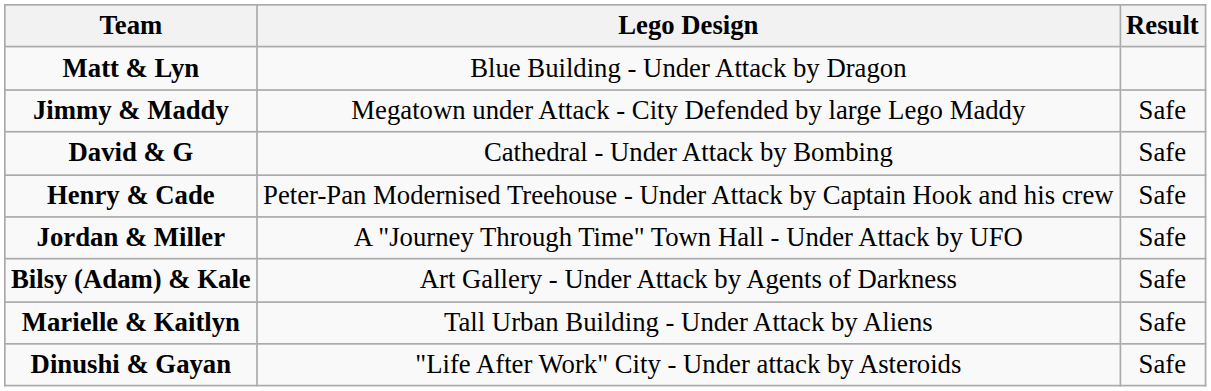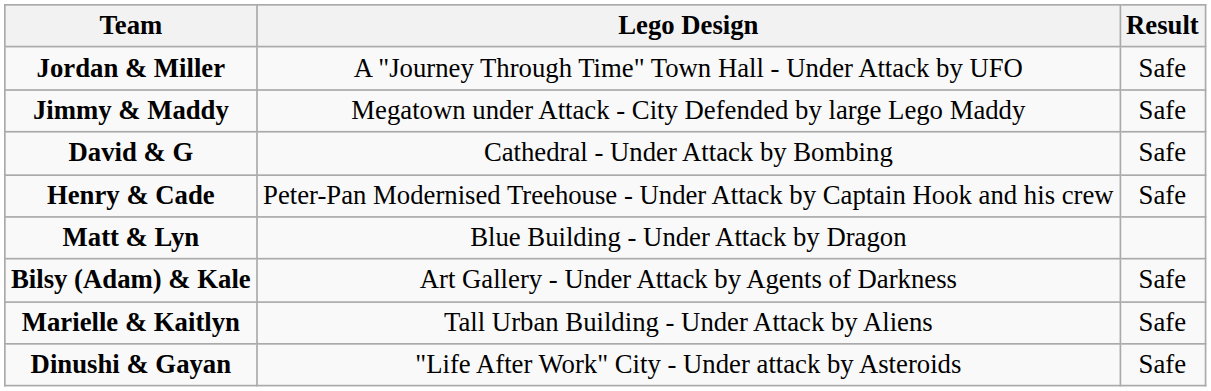rows swapped: Matt & Lyn <-> Jordan & Miller
